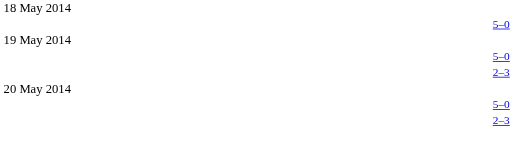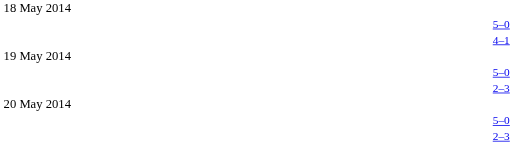+ row: 4–1
